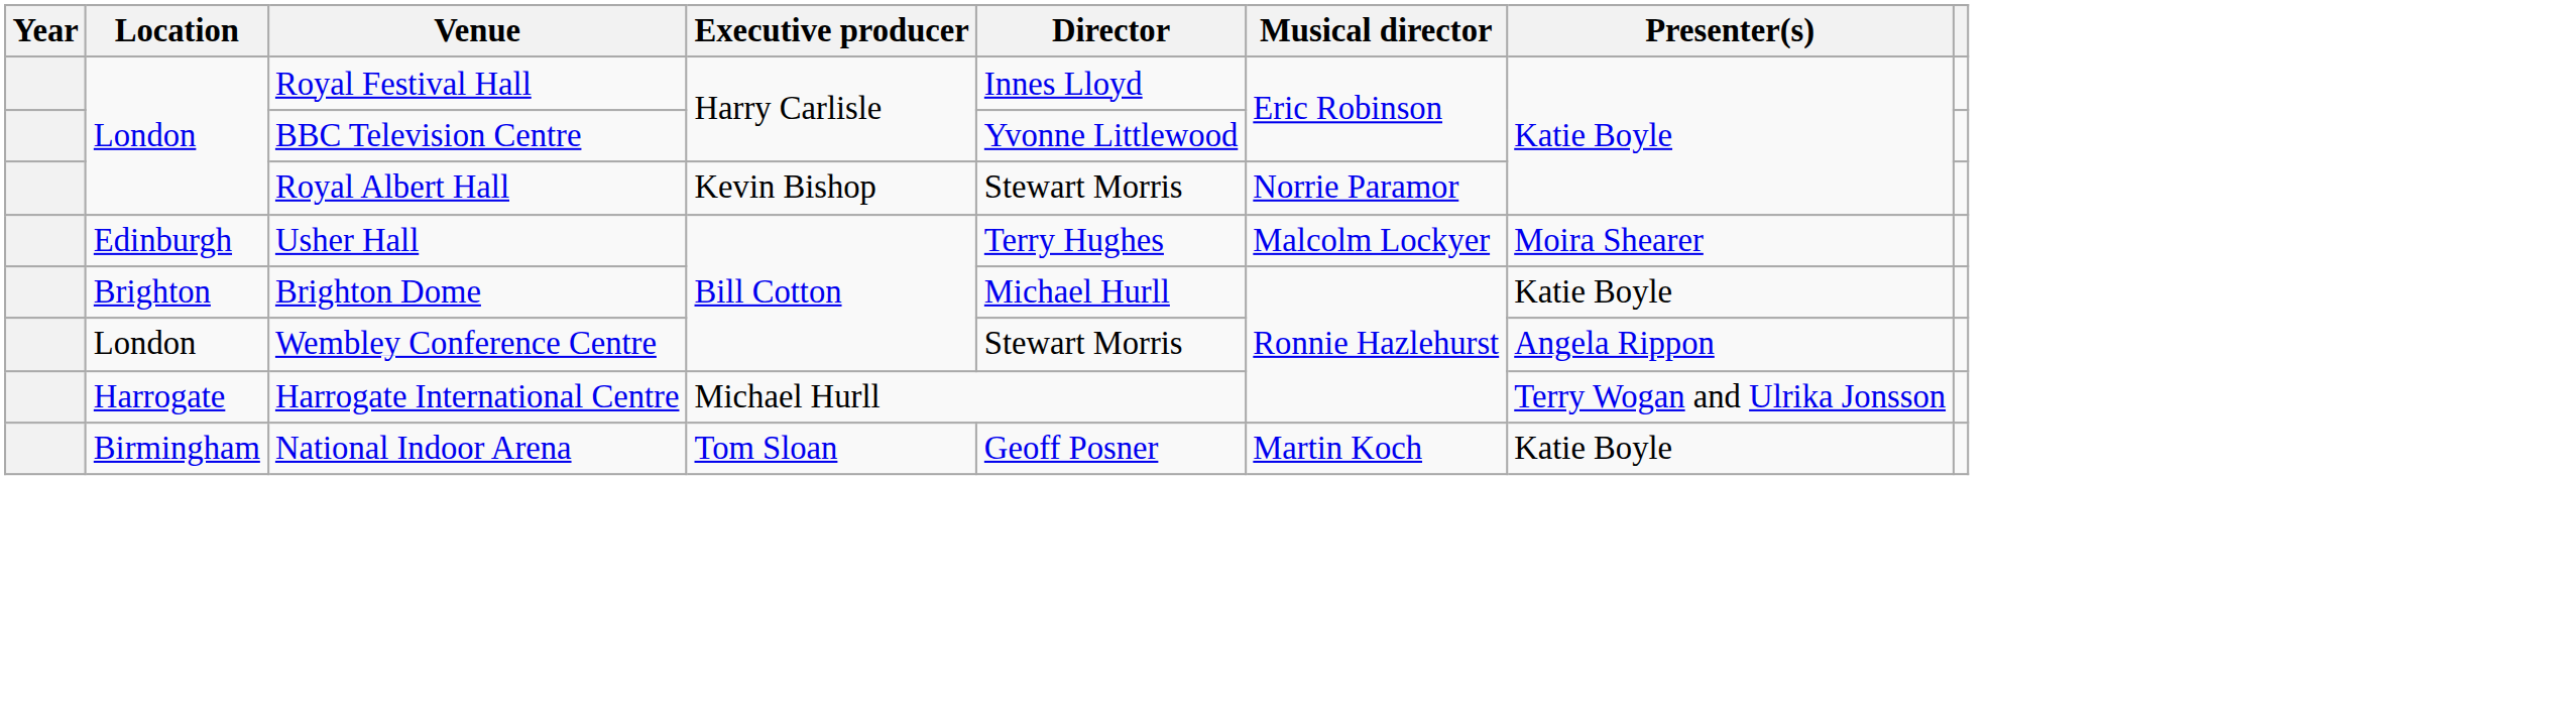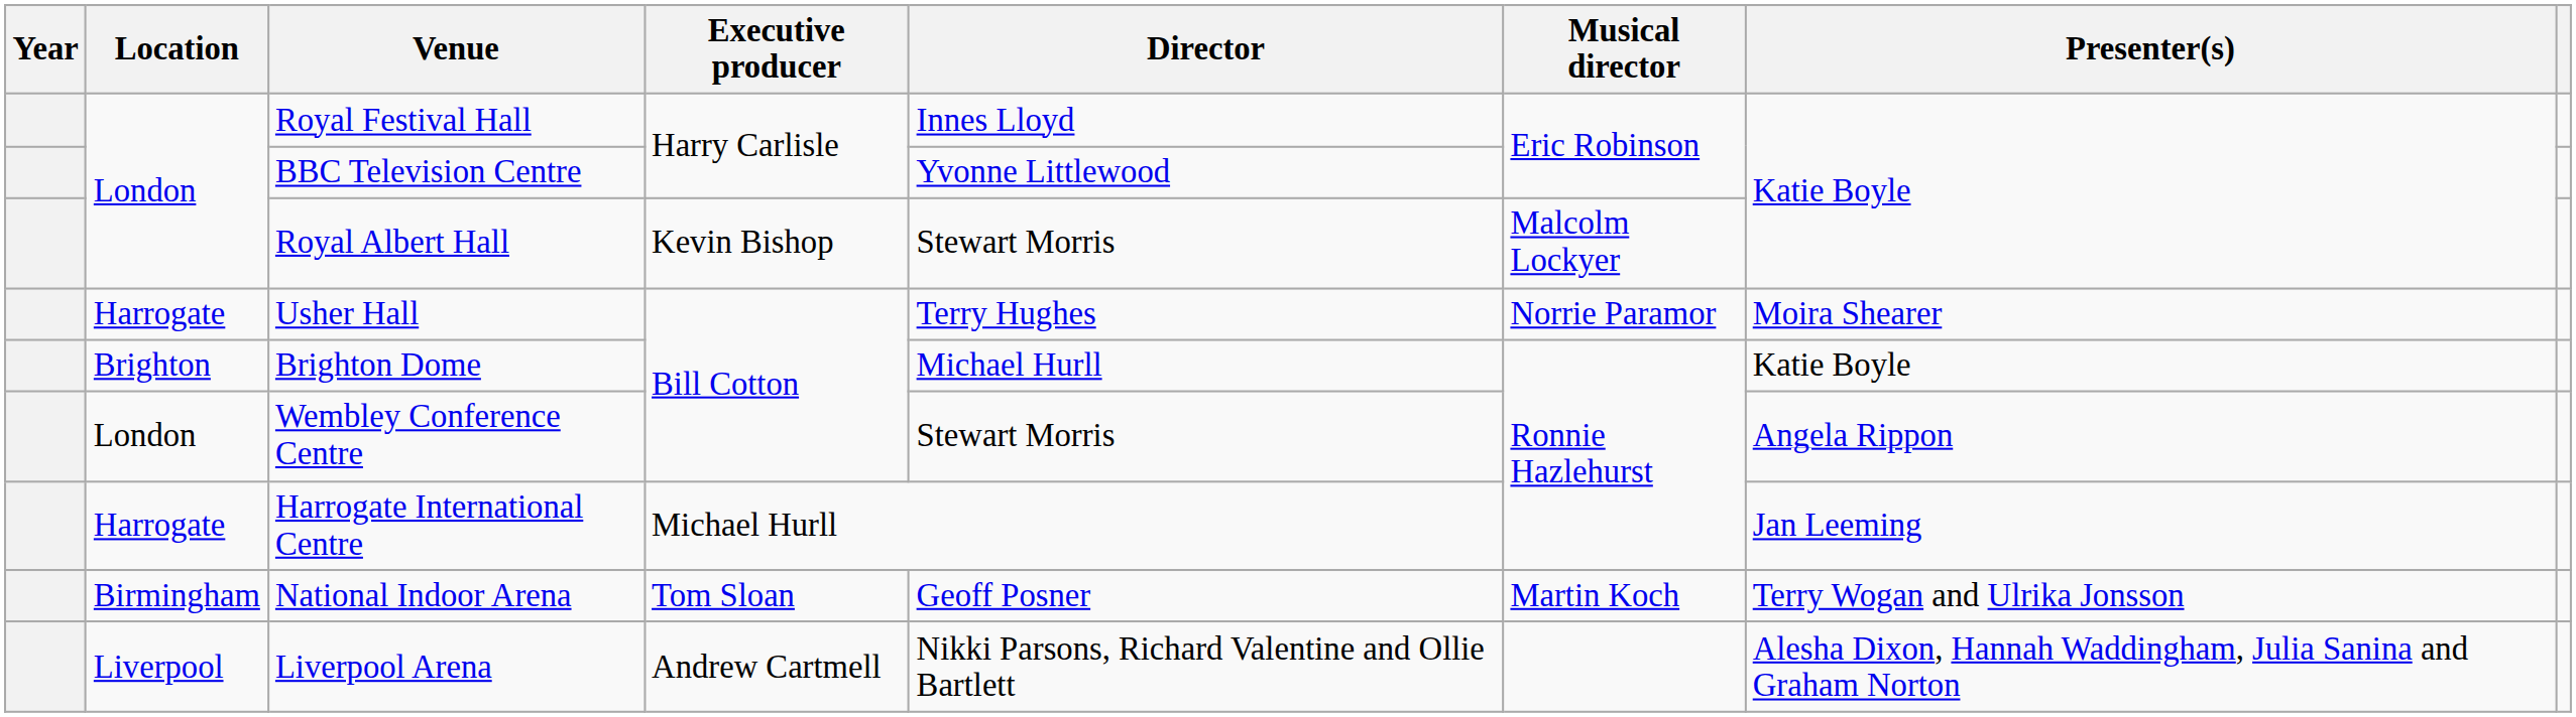Royal Albert Hall | Musical director: Norrie Paramor -> Malcolm Lockyer
Usher Hall | Location: Edinburgh -> Harrogate
Usher Hall | Musical director: Malcolm Lockyer -> Norrie Paramor
Harrogate International Centre | Presenter(s): Terry Wogan and Ulrika Jonsson -> Jan Leeming
National Indoor Arena | Presenter(s): Katie Boyle -> Terry Wogan and Ulrika Jonsson
+ row: Liverpool | Liverpool Arena | Andrew Cartmell | Nikki Parsons, Richard Valentine and Ollie Bartlett | Alesha Dixon, Hannah Waddingham, Julia Sanina and Graham Norton
